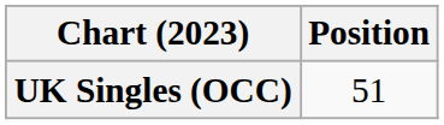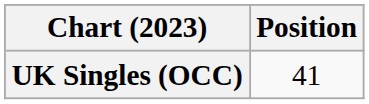UK Singles (OCC) | Position: 51 -> 41
